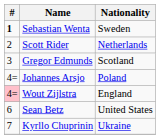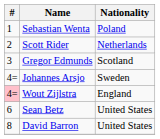Sebastian Wenta | #: bold -> normal
Sebastian Wenta | Nationality: Sweden -> Poland
Johannes Arsjo | Nationality: Poland -> Sweden
- row: 7 | Kyrllo Chuprinin | Ukraine
+ row: 8 | David Barron | United States
